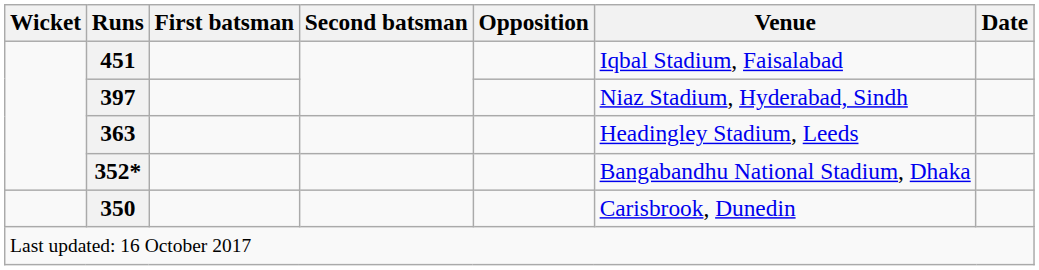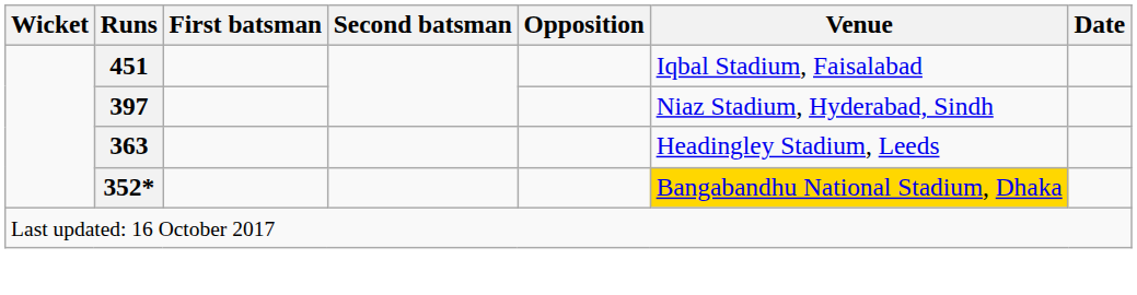352* | Venue: no background -> gold background
- row: 350 | Carisbrook, Dunedin
